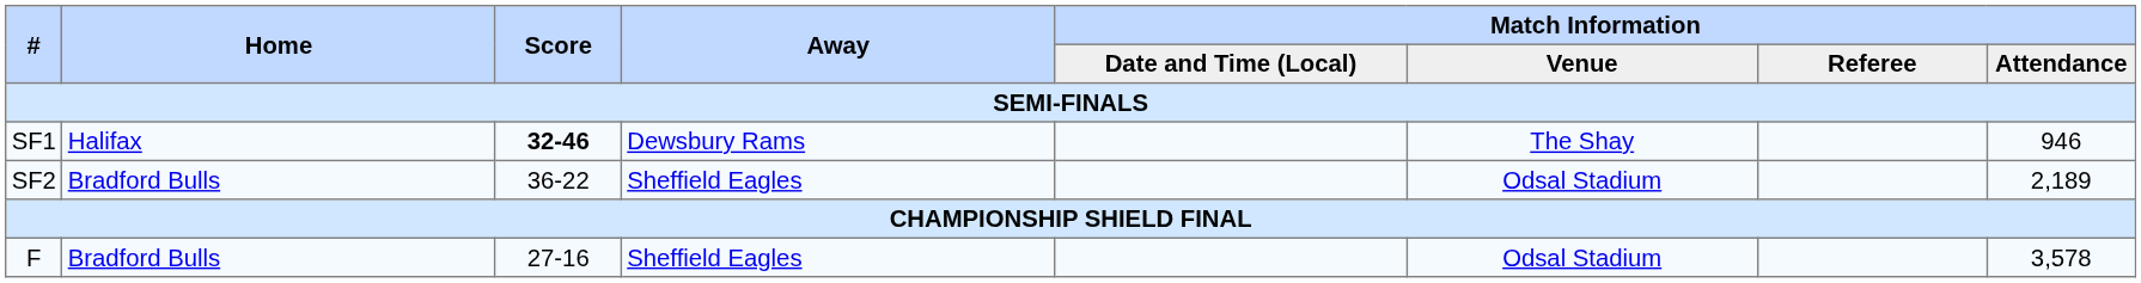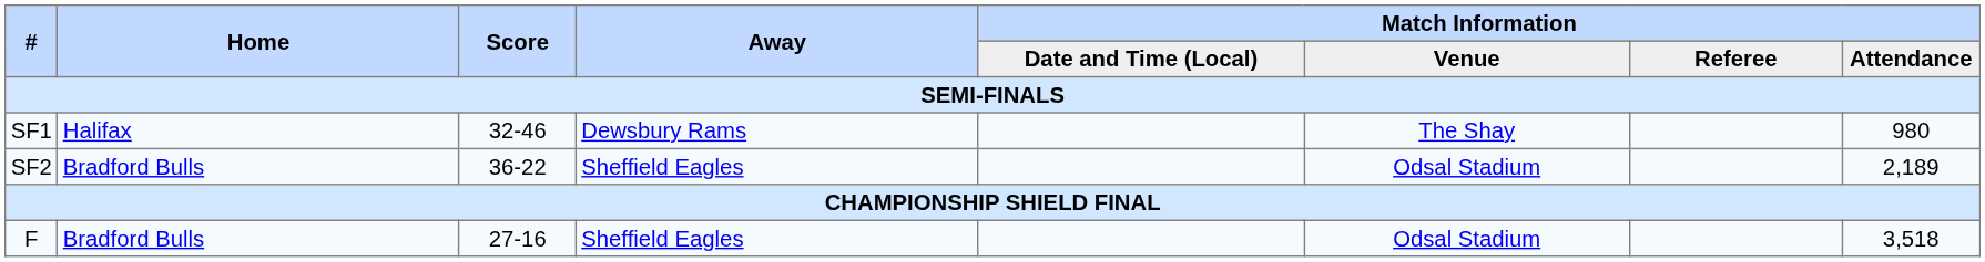SF1 | Score: bold -> normal
SF1 | Match Information / Attendance: 946 -> 980
F | Match Information / Attendance: 3,578 -> 3,518
